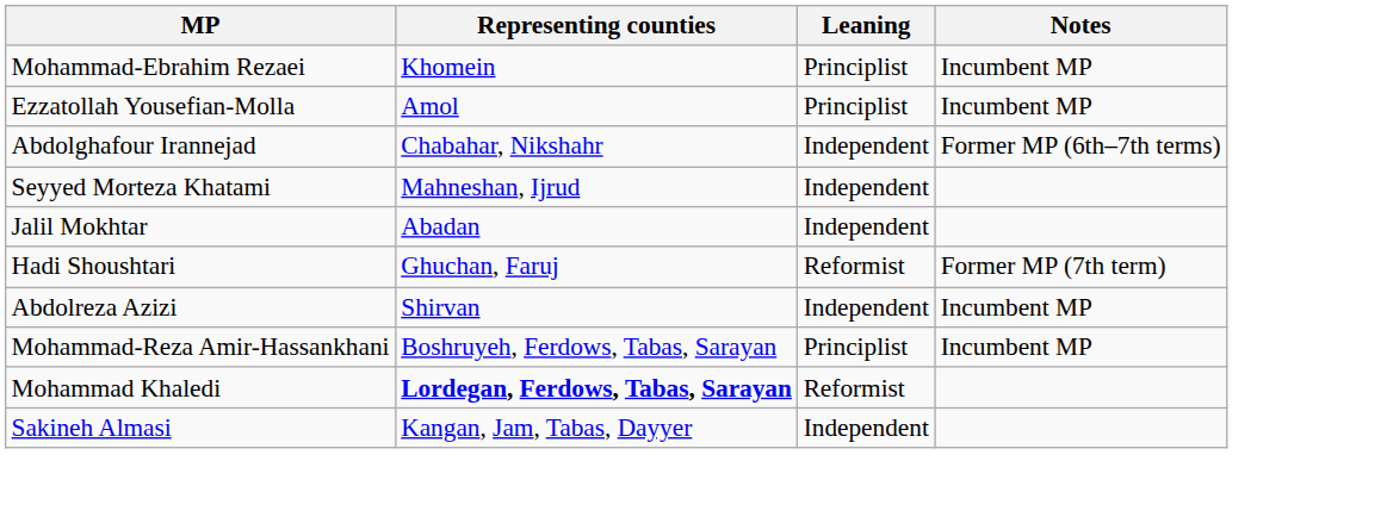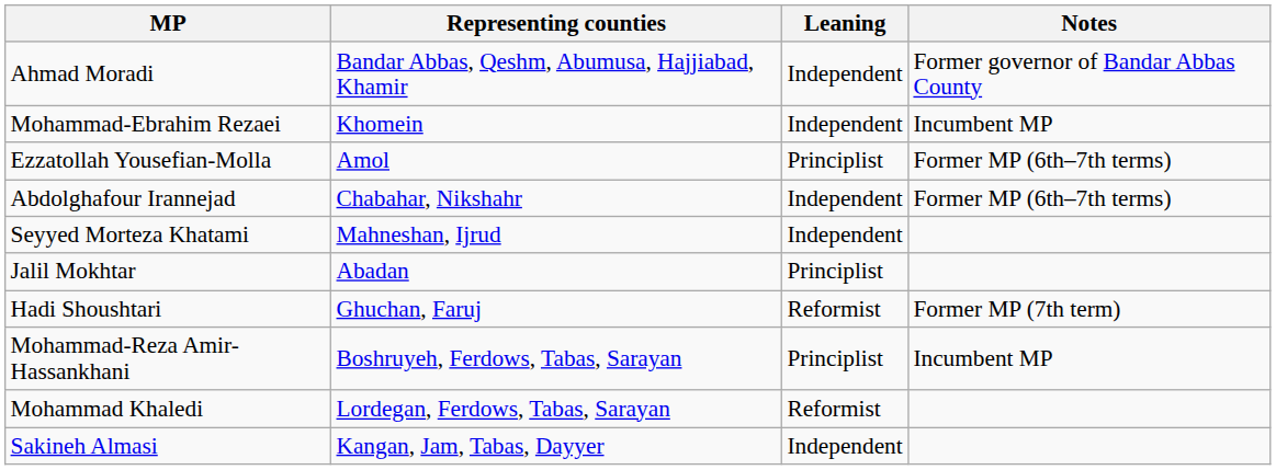+ row: Ahmad Moradi | Bandar Abbas, Qeshm, Abumusa, Hajjiabad, Khamir | Independent | Former governor of Bandar Abbas County
Mohammad-Ebrahim Rezaei | Leaning: Principlist -> Independent
Ezzatollah Yousefian-Molla | Notes: Incumbent MP -> Former MP (6th–7th terms)
Jalil Mokhtar | Leaning: Independent -> Principlist
- row: Abdolreza Azizi | Shirvan | Independent | Incumbent MP
Mohammad Khaledi | Representing counties: bold -> normal
